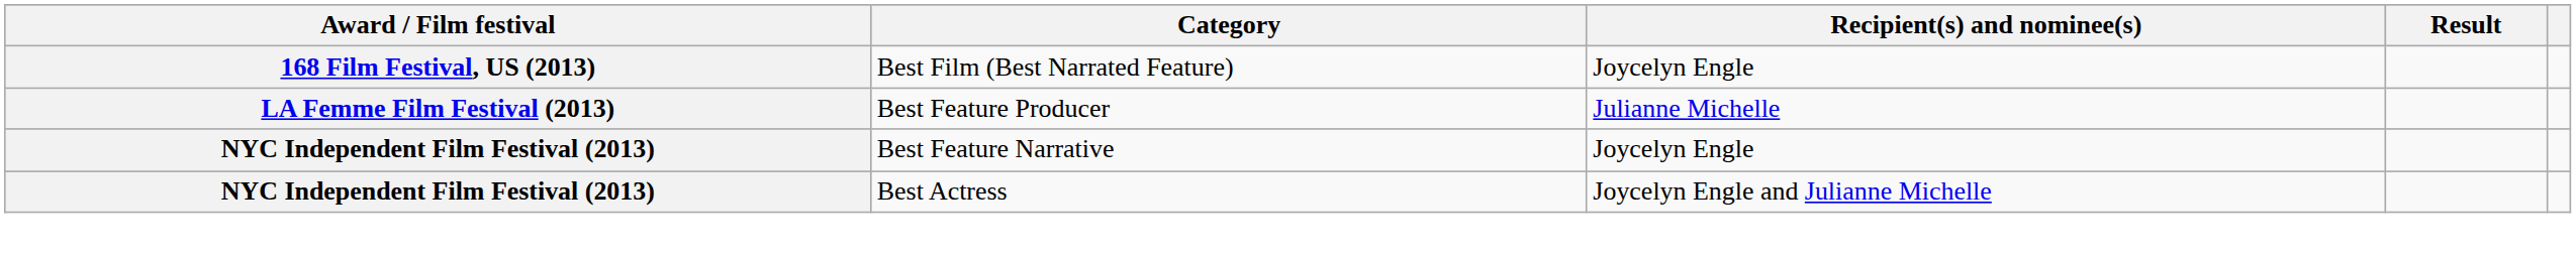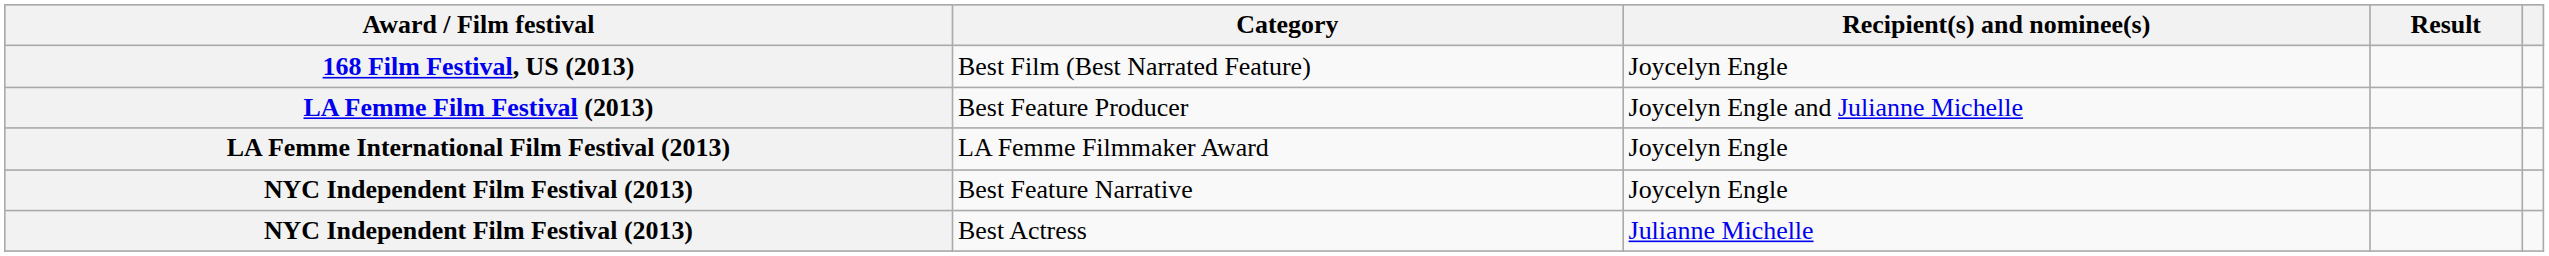Best Feature Producer | Recipient(s) and nominee(s): Julianne Michelle -> Joycelyn Engle and Julianne Michelle
+ row: LA Femme International Film Festival (2013) | LA Femme Filmmaker Award | Joycelyn Engle
Best Actress | Recipient(s) and nominee(s): Joycelyn Engle and Julianne Michelle -> Julianne Michelle
